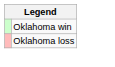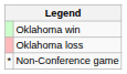+ row: * | Non-Conference game
